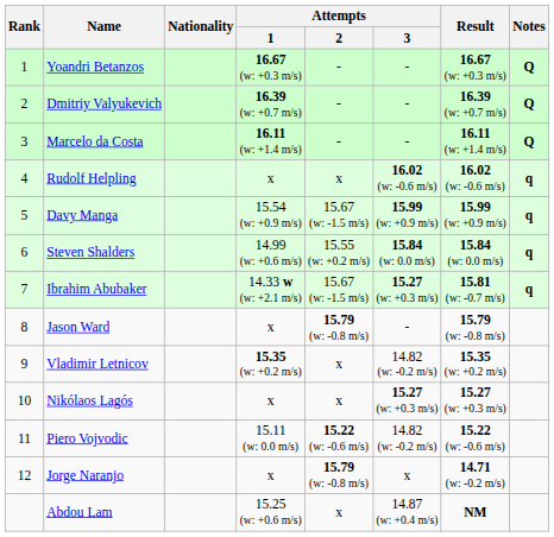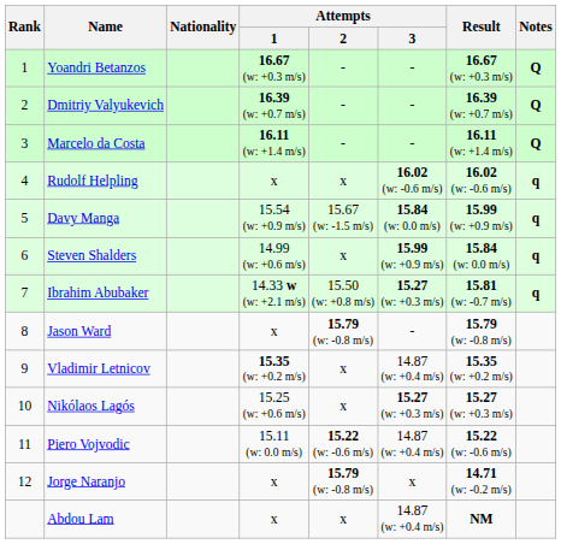Davy Manga | Attempts / 3: 15.99 (w: +0.9 m/s) -> 15.84 (w: 0.0 m/s)
Steven Shalders | Attempts / 2: 15.55 (w: +0.2 m/s) -> x
Steven Shalders | Attempts / 3: 15.84 (w: 0.0 m/s) -> 15.99 (w: +0.9 m/s)
Ibrahim Abubaker | Attempts / 2: 15.67 (w: -1.5 m/s) -> 15.50 (w: +0.8 m/s)
Vladimir Letnicov | Attempts / 3: 14.82 (w: -0.2 m/s) -> 14.87 (w: +0.4 m/s)
Nikólaos Lagós | Attempts / 1: x -> 15.25 (w: +0.6 m/s)
Piero Vojvodic | Attempts / 3: 14.82 (w: -0.2 m/s) -> 14.87 (w: +0.4 m/s)
Abdou Lam | Attempts / 1: 15.25 (w: +0.6 m/s) -> x
